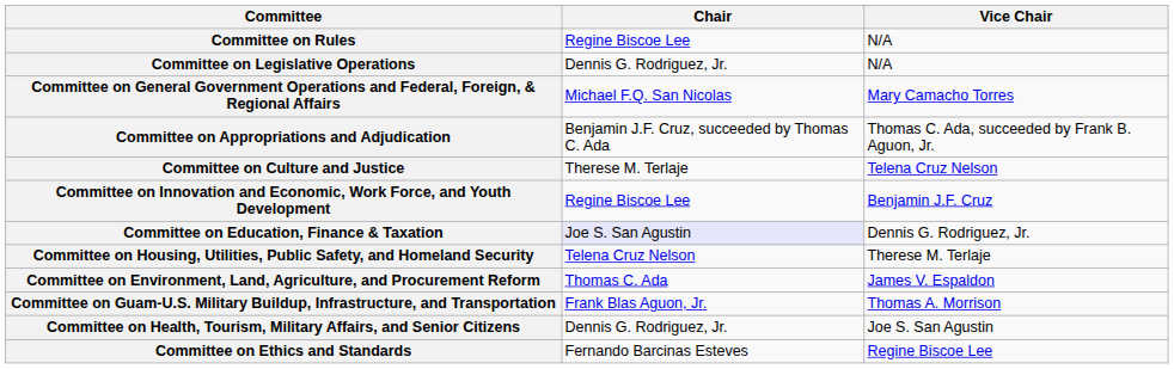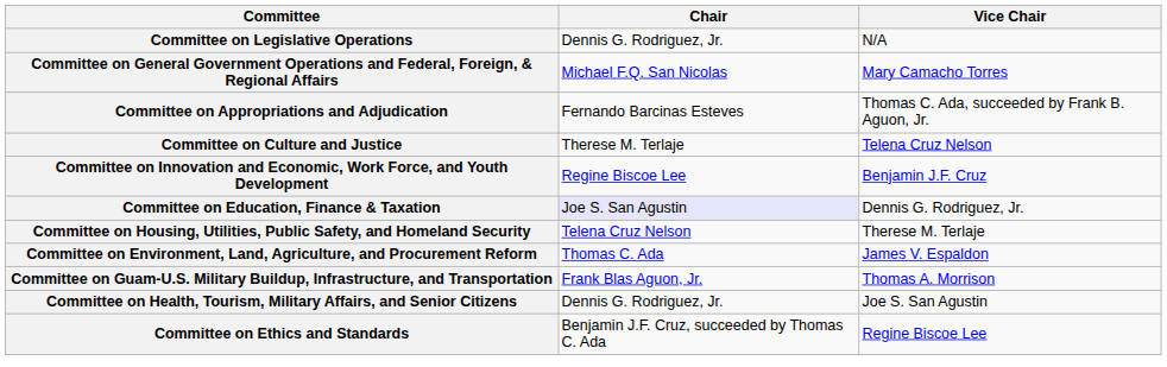- row: Committee on Rules | Regine Biscoe Lee | N/A
Committee on Appropriations and Adjudication | Chair: Benjamin J.F. Cruz, succeeded by Thomas C. Ada -> Fernando Barcinas Esteves
Committee on Ethics and Standards | Chair: Fernando Barcinas Esteves -> Benjamin J.F. Cruz, succeeded by Thomas C. Ada
